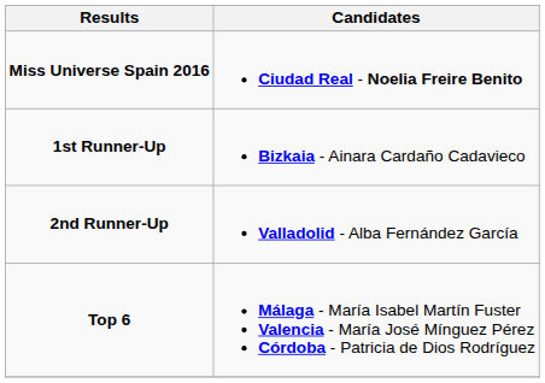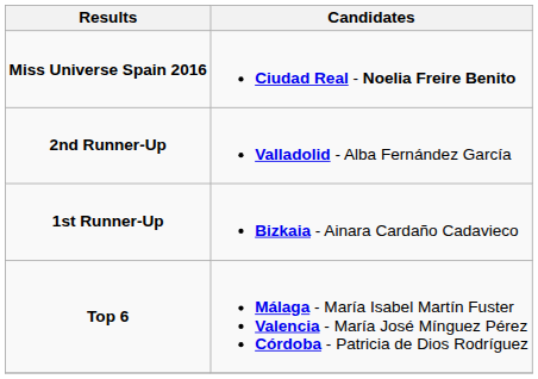rows swapped: 1st Runner-Up <-> 2nd Runner-Up
